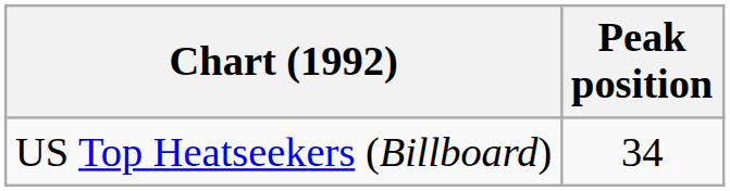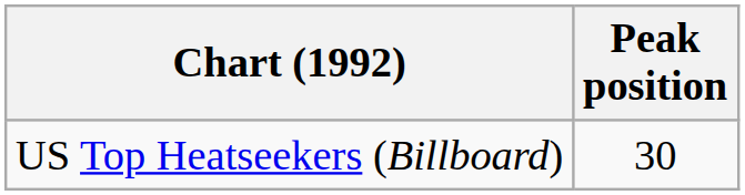US Top Heatseekers (Billboard) | Peak position: 34 -> 30
